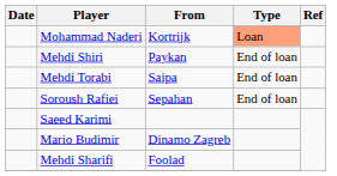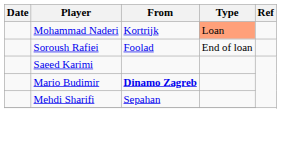- row: Mehdi Shiri | Paykan | End of loan
- row: Mehdi Torabi | Saipa | End of loan
Soroush Rafiei | From: Sepahan -> Foolad
Mario Budimir | From: normal -> bold
Mehdi Sharifi | From: Foolad -> Sepahan
